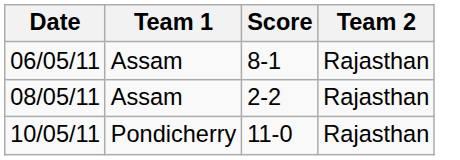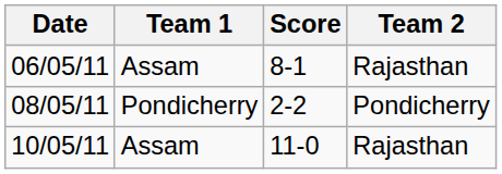08/05/11 | Team 1: Assam -> Pondicherry
08/05/11 | Team 2: Rajasthan -> Pondicherry
10/05/11 | Team 1: Pondicherry -> Assam
